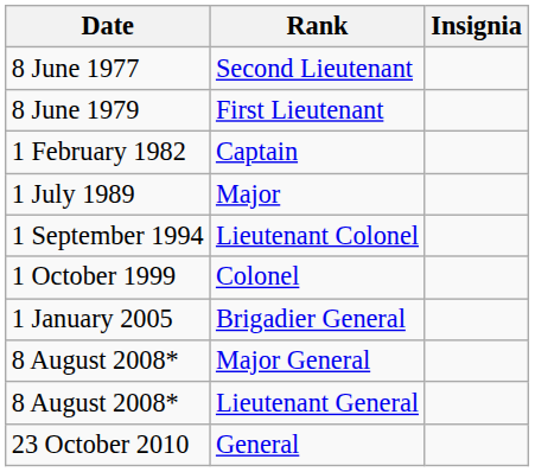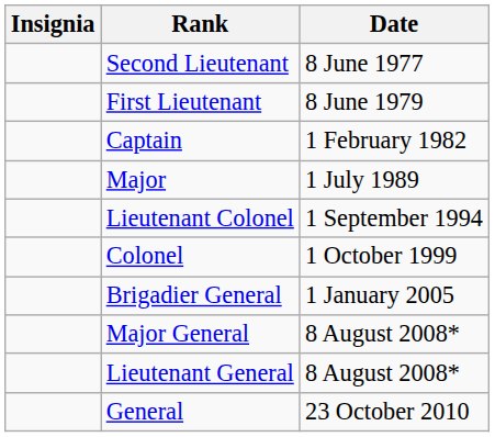columns swapped: Insignia <-> Date
